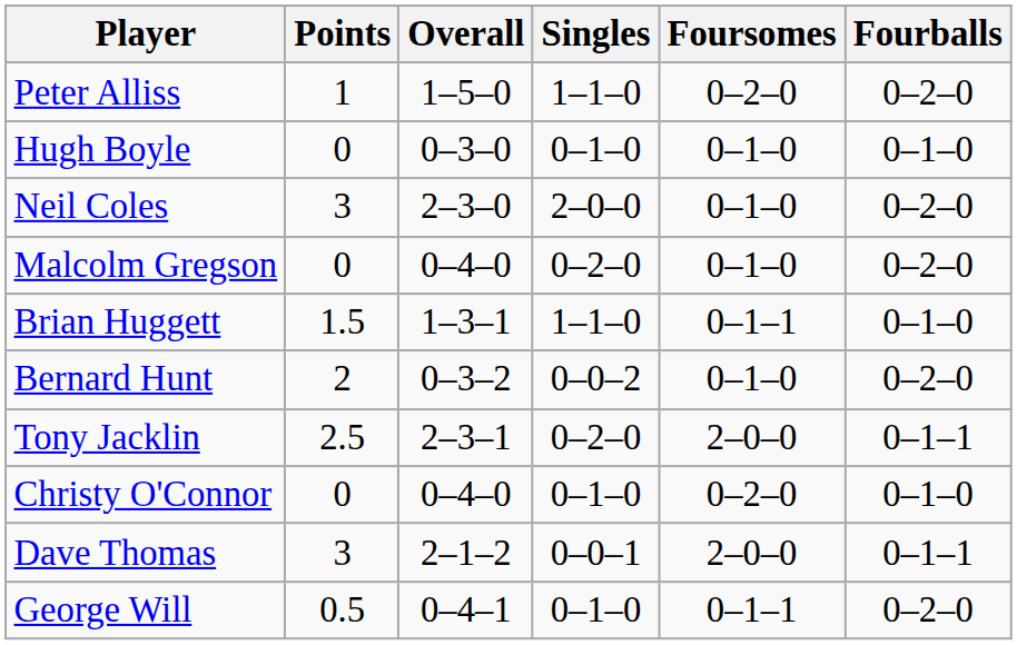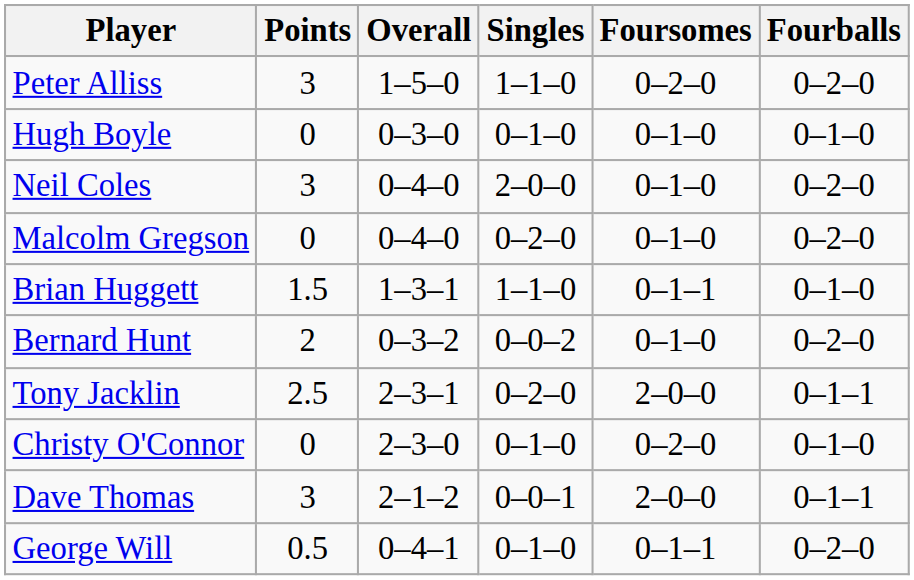Peter Alliss | Points: 1 -> 3
Neil Coles | Overall: 2–3–0 -> 0–4–0
Christy O'Connor | Overall: 0–4–0 -> 2–3–0
